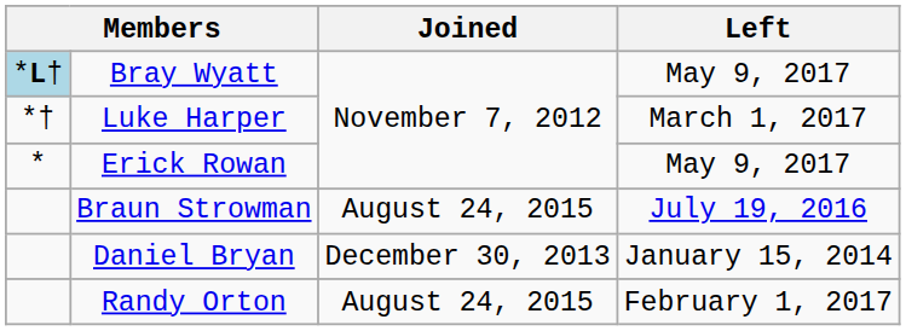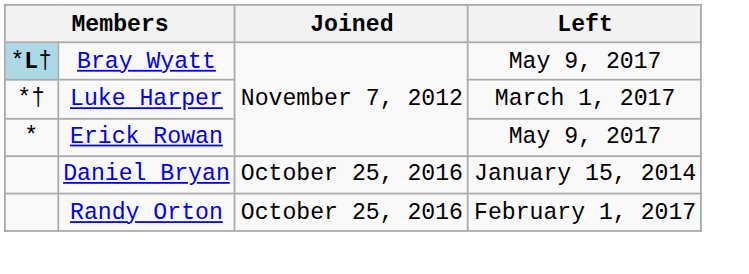- row: Braun Strowman | August 24, 2015 | July 19, 2016
Daniel Bryan | Joined: December 30, 2013 -> October 25, 2016
Randy Orton | Joined: August 24, 2015 -> October 25, 2016
